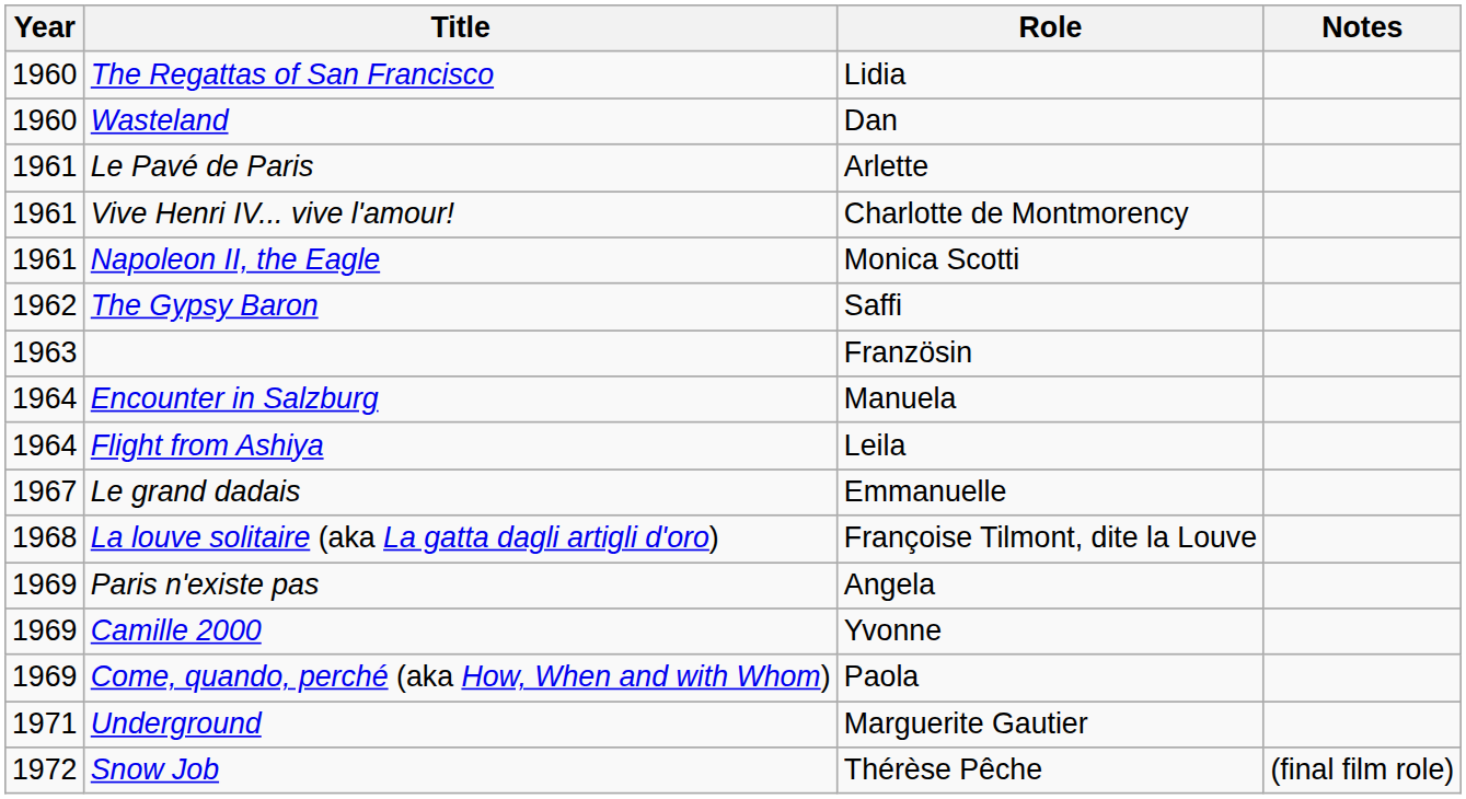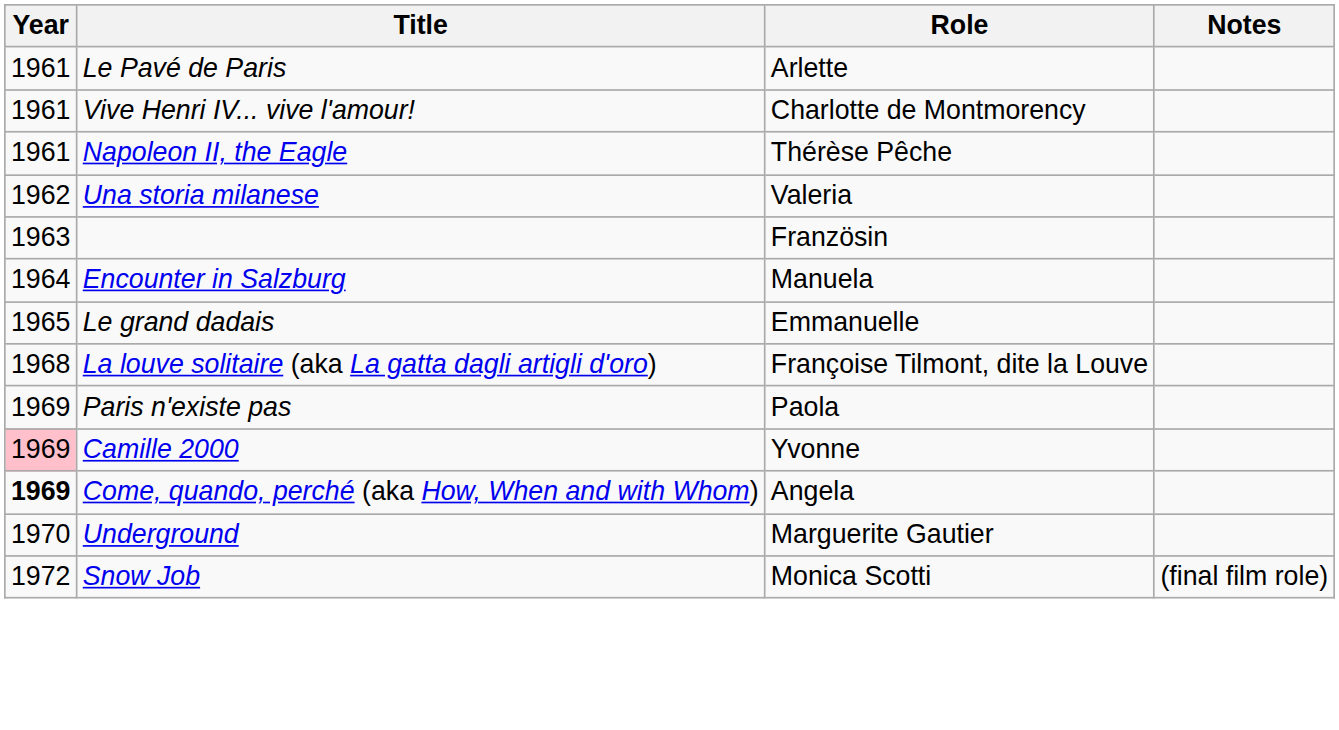- row: 1960 | The Regattas of San Francisco | Lidia
- row: 1960 | Wasteland | Dan
Napoleon II, the Eagle | Role: Monica Scotti -> Thérèse Pêche
+ row: 1962 | Una storia milanese | Valeria
- row: 1962 | The Gypsy Baron | Saffi
- row: 1964 | Flight from Ashiya | Leila
Le grand dadais | Year: 1967 -> 1965
Paris n'existe pas | Role: Angela -> Paola
Camille 2000 | Year: no background -> pink background
Come, quando, perché (aka How, When and with Whom) | Year: normal -> bold
Come, quando, perché (aka How, When and with Whom) | Role: Paola -> Angela
Underground | Year: 1971 -> 1970
Snow Job | Role: Thérèse Pêche -> Monica Scotti
